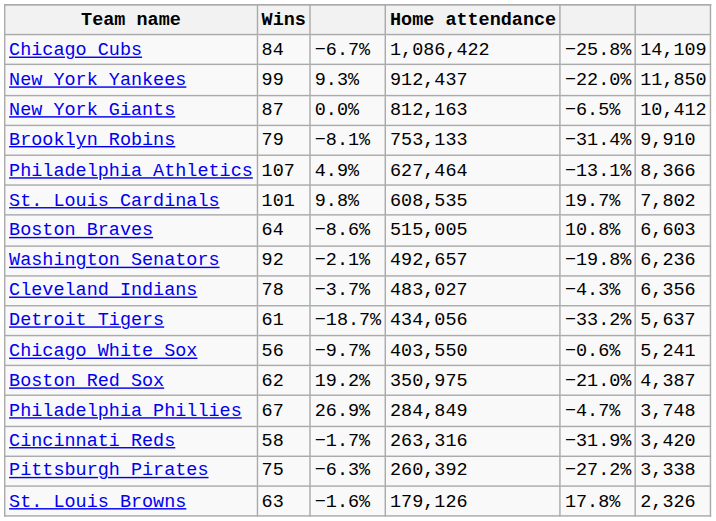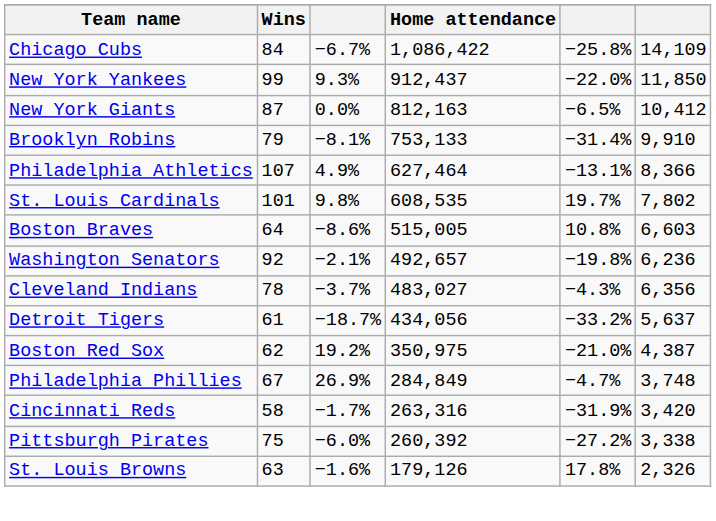- row: Chicago White Sox | 56 | −9.7% | 403,550 | −0.6% | 5,241
Pittsburgh Pirates | column 3: −6.3% -> −6.0%
